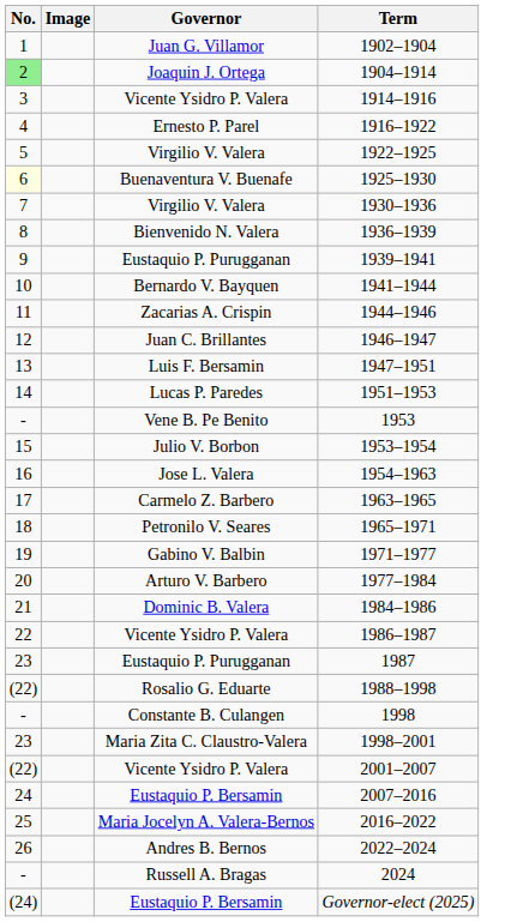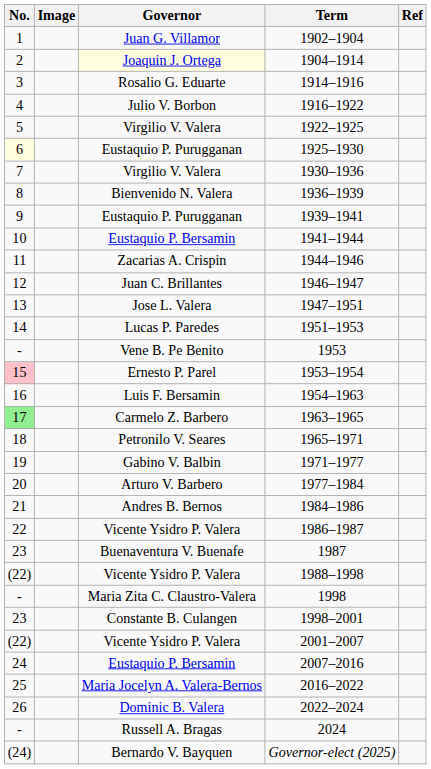+ column: Ref
1904–1914 | No.: lightgreen background -> no background
1904–1914 | Governor: no background -> lightyellow background
1914–1916 | Governor: Vicente Ysidro P. Valera -> Rosalio G. Eduarte
1916–1922 | Governor: Ernesto P. Parel -> Julio V. Borbon
1925–1930 | Governor: Buenaventura V. Buenafe -> Eustaquio P. Purugganan
1941–1944 | Governor: Bernardo V. Bayquen -> Eustaquio P. Bersamin
1947–1951 | Governor: Luis F. Bersamin -> Jose L. Valera
1953–1954 | No.: no background -> pink background
1953–1954 | Governor: Julio V. Borbon -> Ernesto P. Parel
1954–1963 | Governor: Jose L. Valera -> Luis F. Bersamin
1963–1965 | No.: no background -> lightgreen background
1984–1986 | Governor: Dominic B. Valera -> Andres B. Bernos
1987 | Governor: Eustaquio P. Purugganan -> Buenaventura V. Buenafe
1988–1998 | Governor: Rosalio G. Eduarte -> Vicente Ysidro P. Valera
1998 | Governor: Constante B. Culangen -> Maria Zita C. Claustro-Valera
1998–2001 | Governor: Maria Zita C. Claustro-Valera -> Constante B. Culangen
2022–2024 | Governor: Andres B. Bernos -> Dominic B. Valera
Governor-elect (2025) | Governor: Eustaquio P. Bersamin -> Bernardo V. Bayquen
